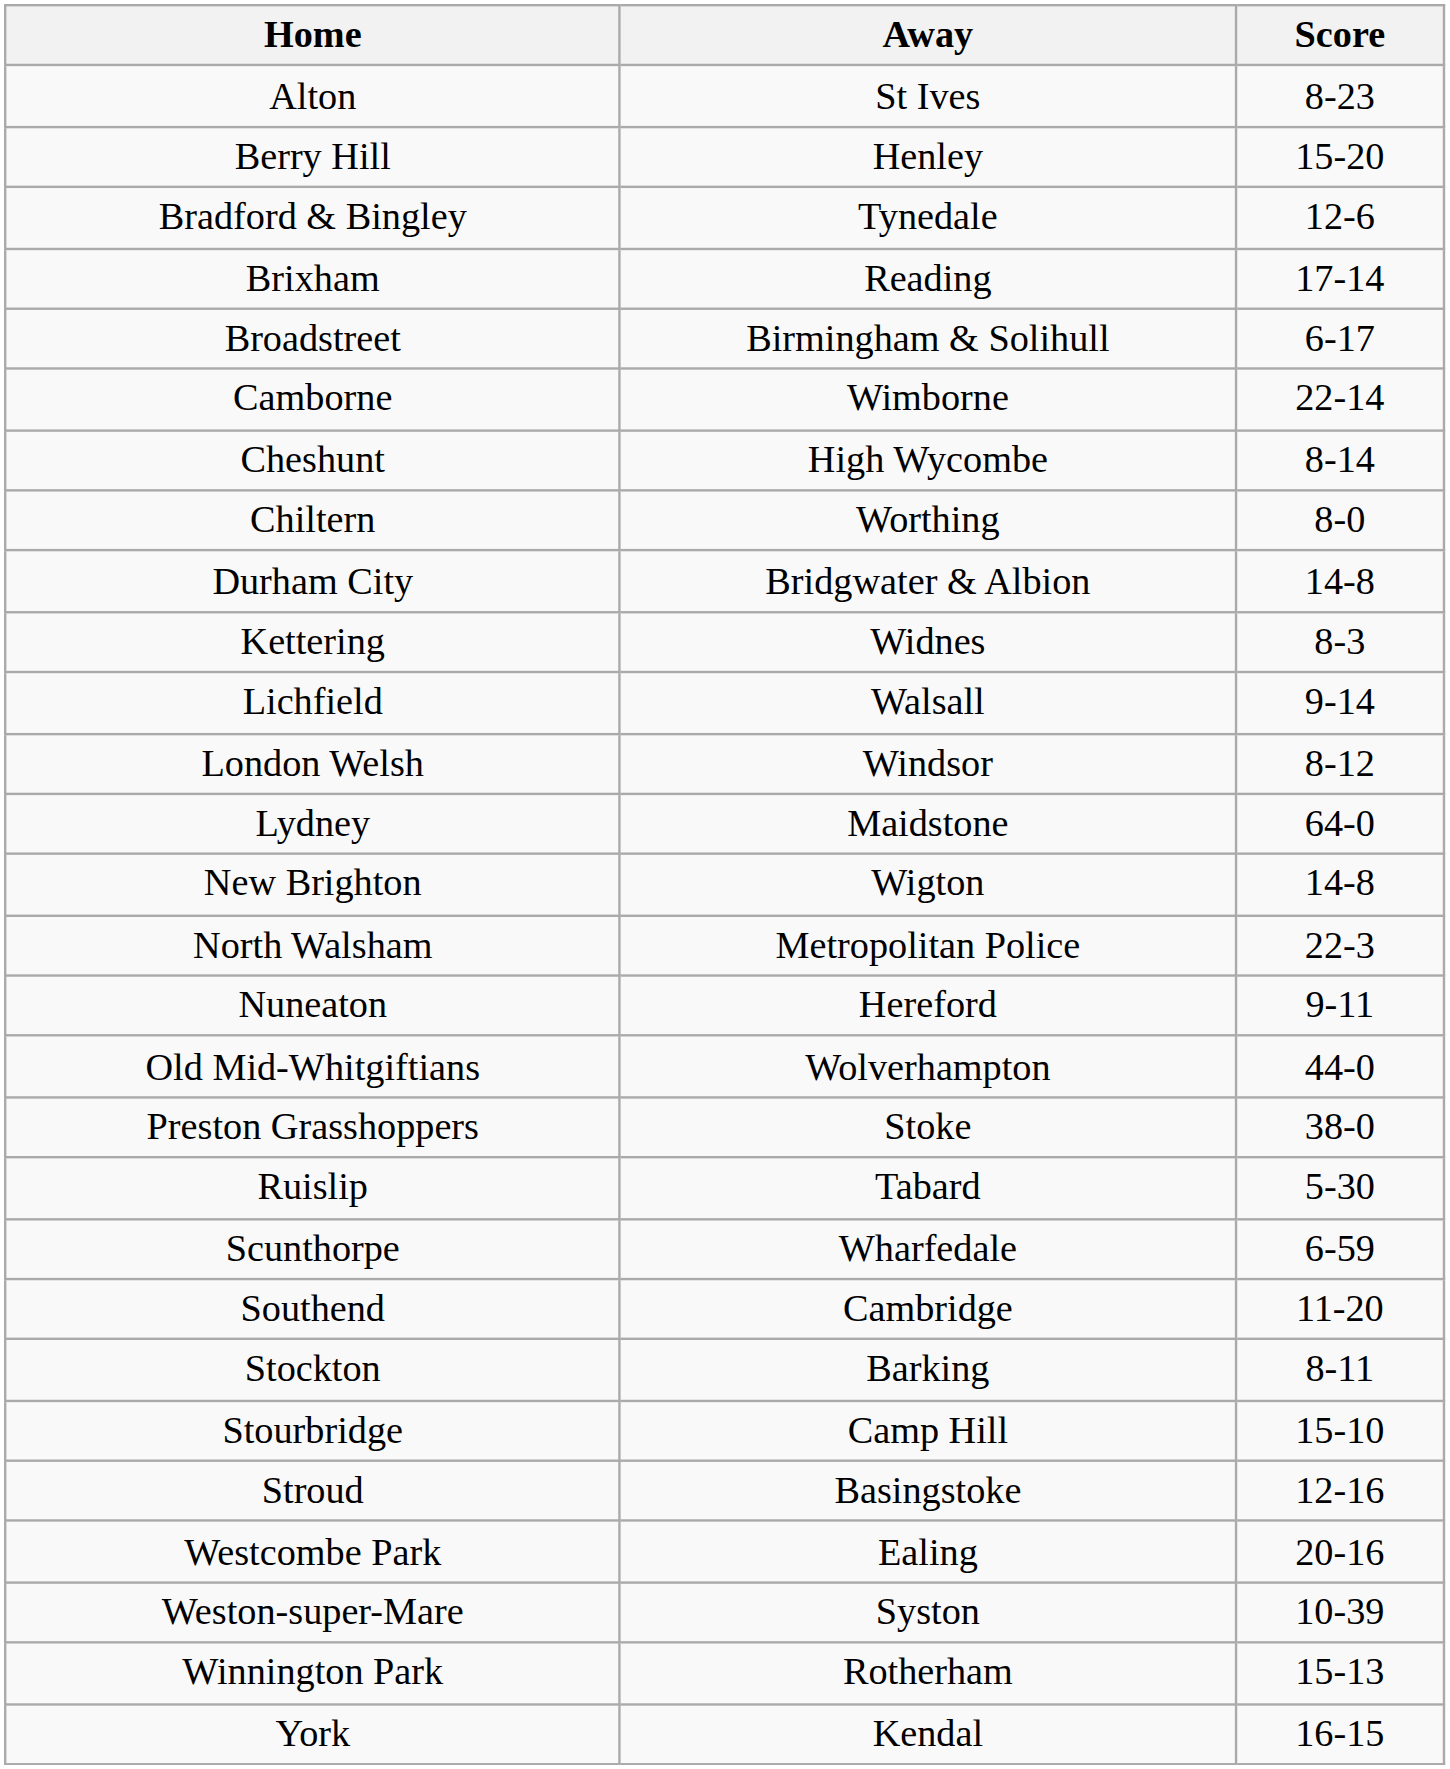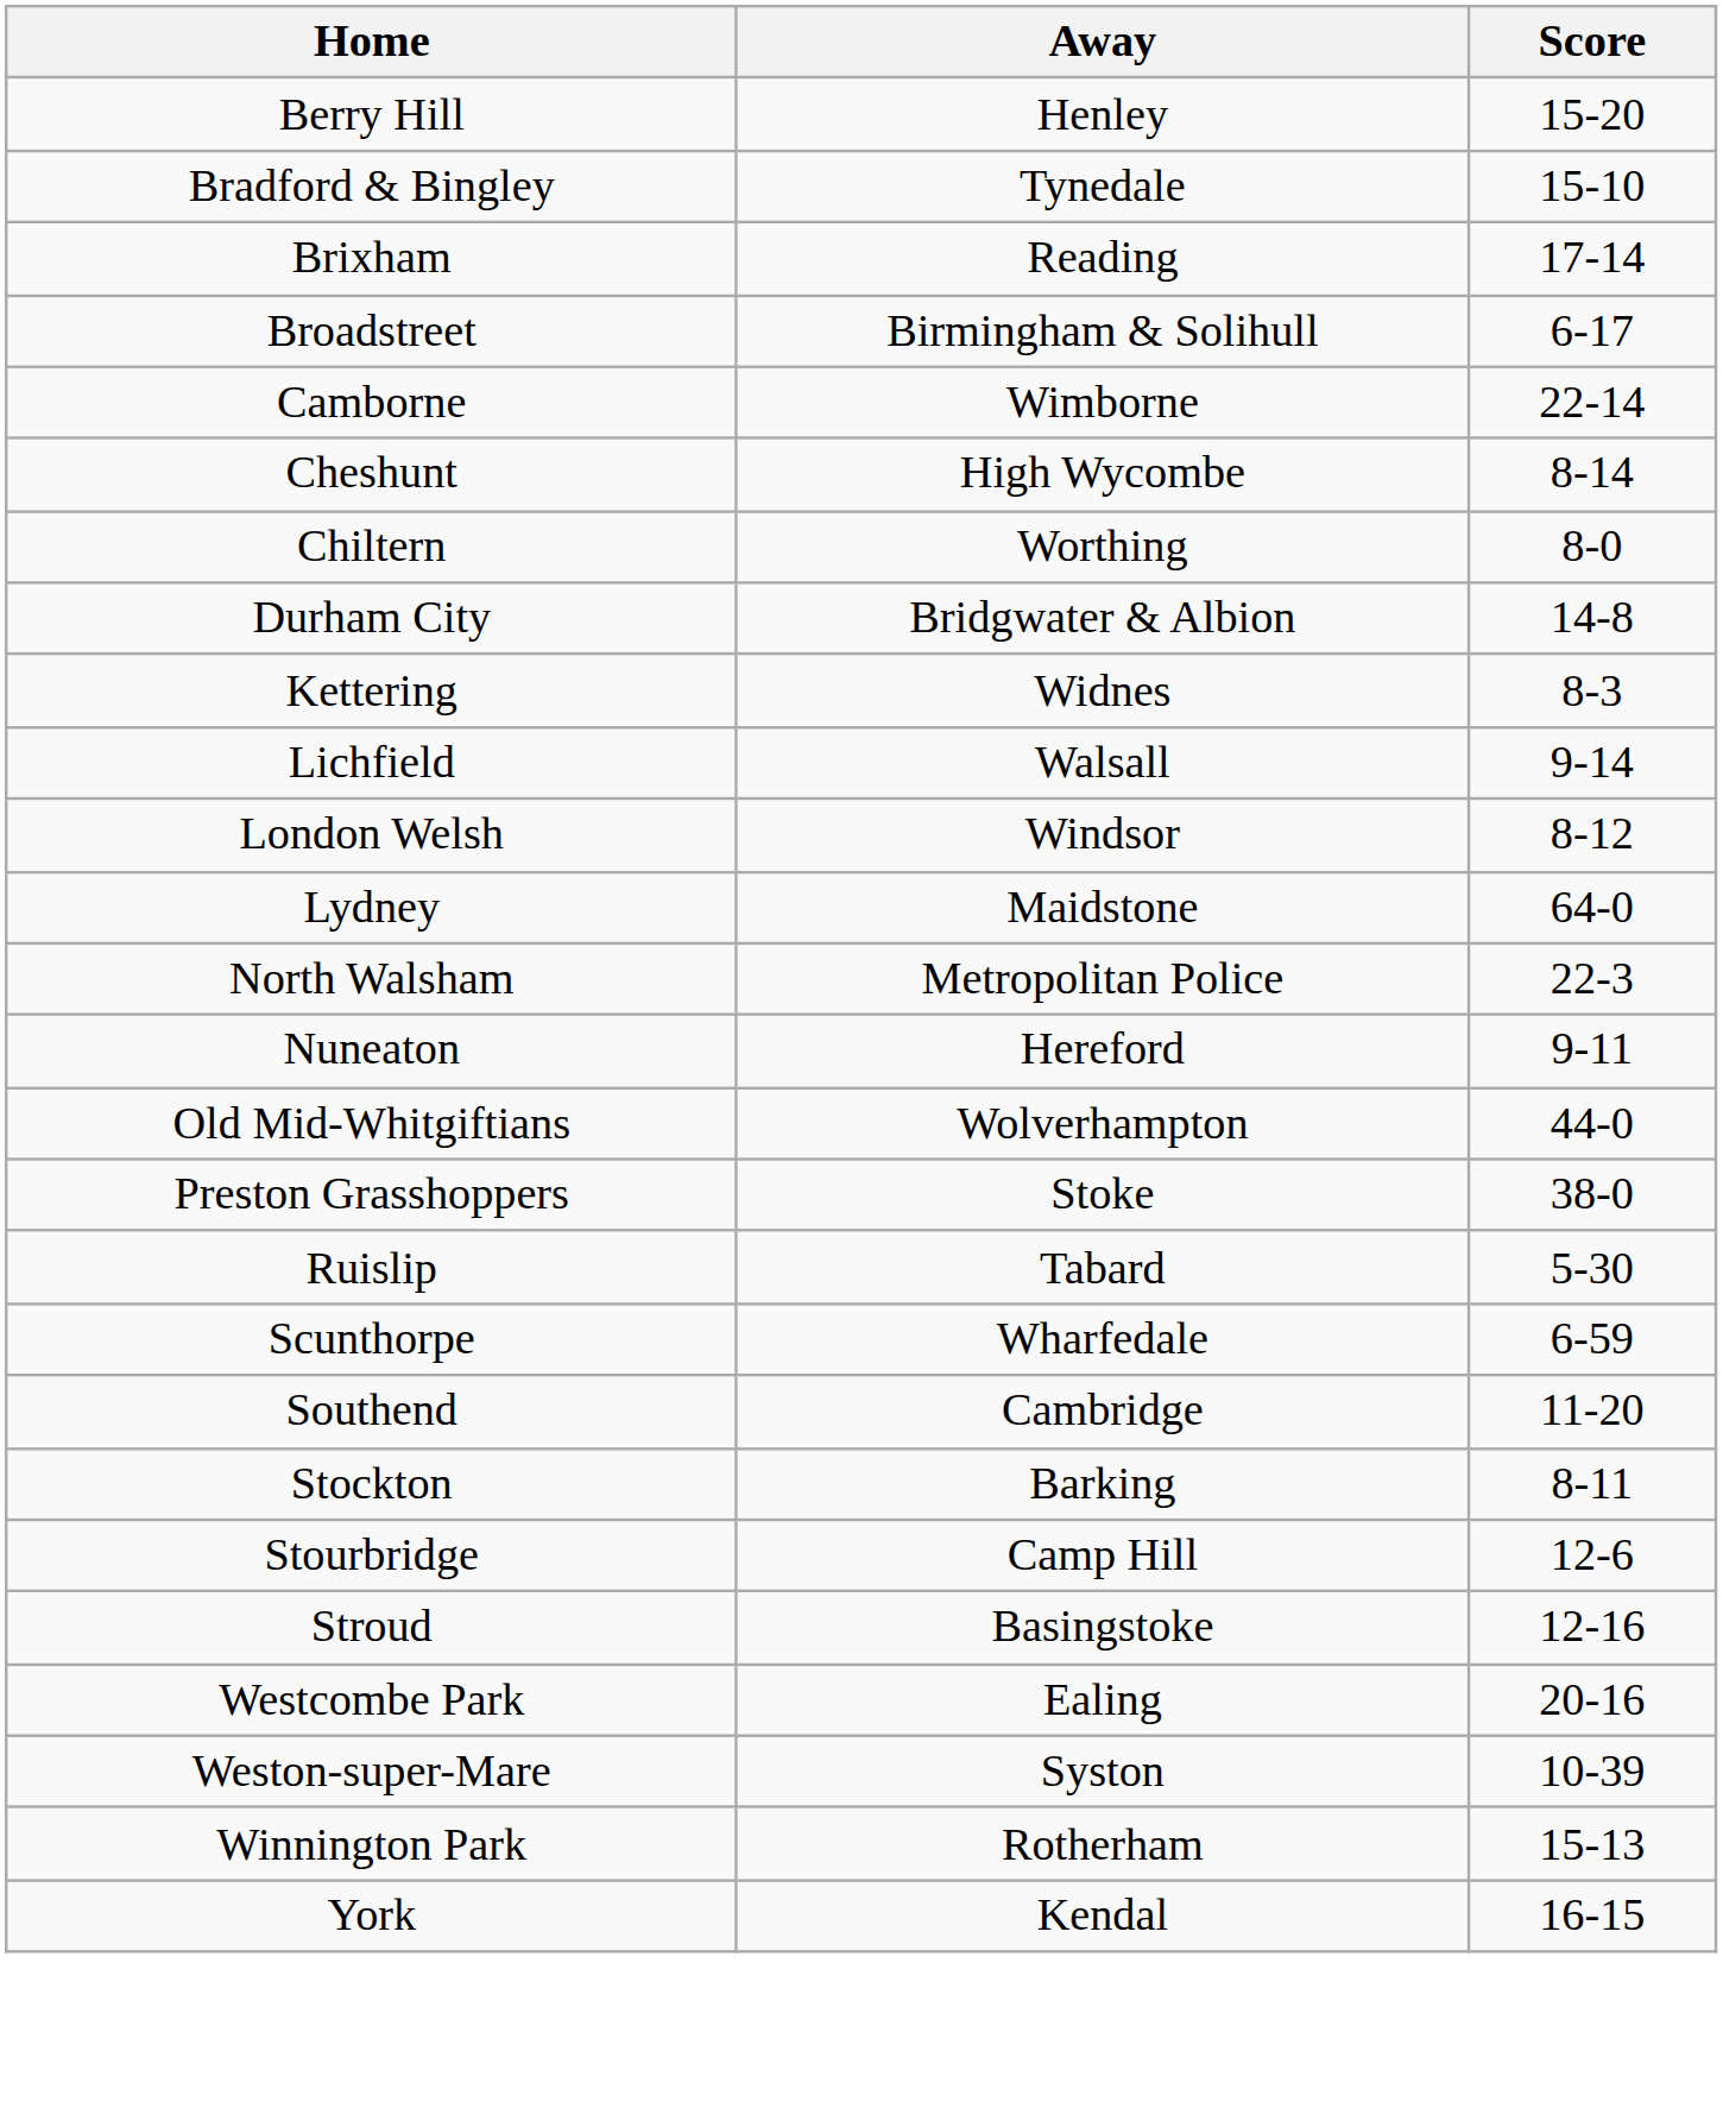- row: Alton | St Ives | 8-23
Bradford & Bingley | Score: 12-6 -> 15-10
- row: New Brighton | Wigton | 14-8
Stourbridge | Score: 15-10 -> 12-6
